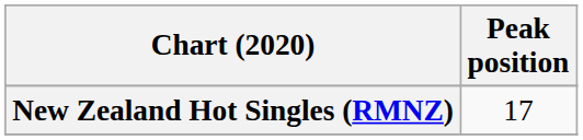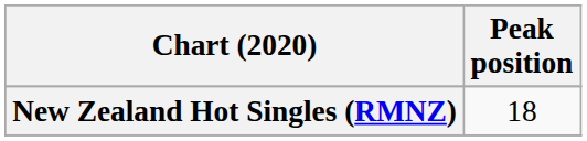New Zealand Hot Singles (RMNZ) | Peak position: 17 -> 18
